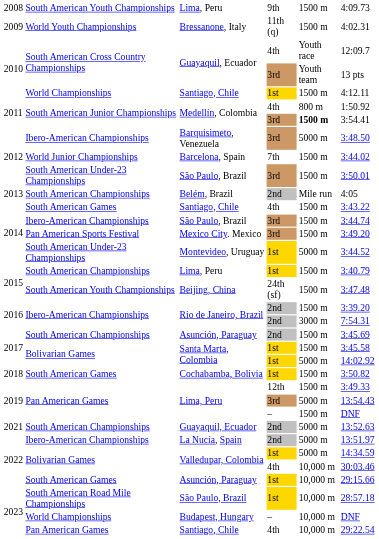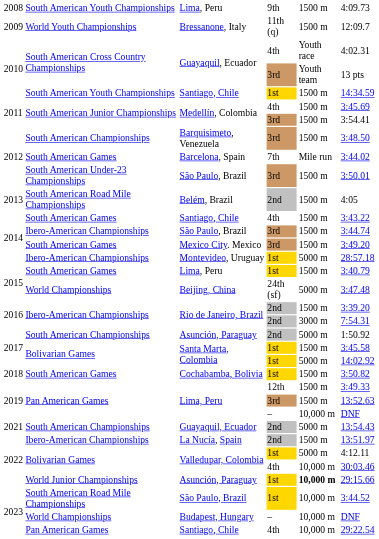Bressanone, Italy | column 6: 4:02.31 -> 12:09.7
Guayaquil, Ecuador / 4th | column 6: 12:09.7 -> 4:02.31
Santiago, Chile / 1st | column 2: World Championships -> South American Youth Championships
Santiago, Chile / 1st | column 6: 4:12.11 -> 14:34.59
Medellín, Colombia / 4th | column 5: 800 m -> 1500 m
Medellín, Colombia / 4th | column 6: 1:50.92 -> 3:45.69
Medellín, Colombia / 3rd | column 5: bold -> normal
Barquisimeto, Venezuela | column 2: Ibero-American Championships -> South American Championships
Barquisimeto, Venezuela | column 5: 5000 m -> 1500 m
Barcelona, Spain | column 2: World Junior Championships -> South American Games
Barcelona, Spain | column 5: 1500 m -> Mile run
Belém, Brazil | column 2: South American Championships -> South American Road Mile Championships
Belém, Brazil | column 5: Mile run -> 1500 m
Mexico City. Mexico | column 2: Pan American Sports Festival -> South American Games
Montevideo, Uruguay | column 2: South American Under-23 Championships -> Ibero-American Championships
Montevideo, Uruguay | column 6: 3:44.52 -> 28:57.18
Lima, Peru / 1st | column 2: South American Championships -> South American Games
Beijing, China | column 2: South American Youth Championships -> World Championships
Beijing, China | column 5: 1500 m -> 5000 m
Asunción, Paraguay / 2nd | column 5: 1500 m -> 5000 m
Asunción, Paraguay / 2nd | column 6: 3:45.69 -> 1:50.92
Lima, Peru / 3rd | column 5: 5000 m -> 1500 m
Lima, Peru / 3rd | column 6: 13:54.43 -> 13:52.63
Lima, Peru / – | column 5: 1500 m -> 10,000 m
Guayaquil, Ecuador / 2nd | column 6: 13:52.63 -> 13:54.43
La Nucía, Spain | column 5: 5000 m -> 1500 m
Valledupar, Colombia / 1st | column 6: 14:34.59 -> 4:12.11
Asunción, Paraguay / 1st | column 2: South American Games -> World Junior Championships
Asunción, Paraguay / 1st | column 5: normal -> bold
São Paulo, Brazil / 1st | column 6: 28:57.18 -> 3:44.52
